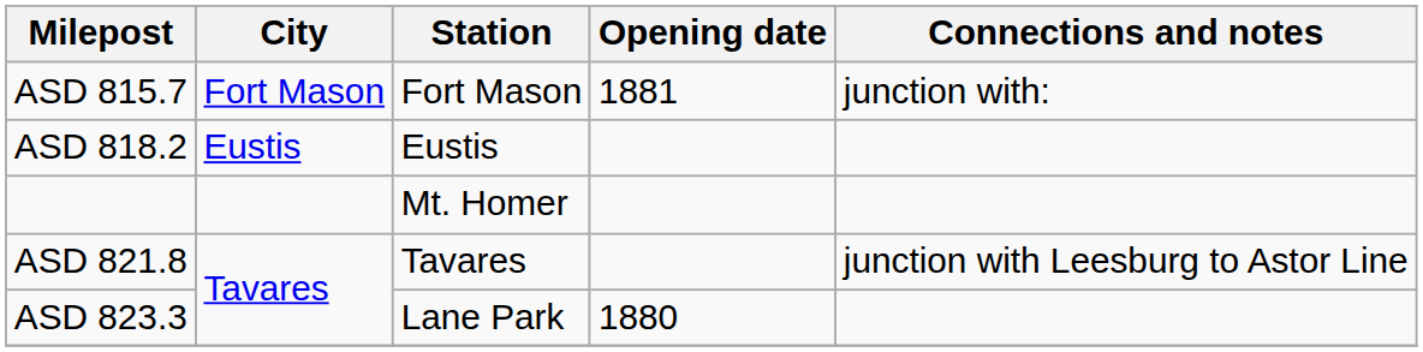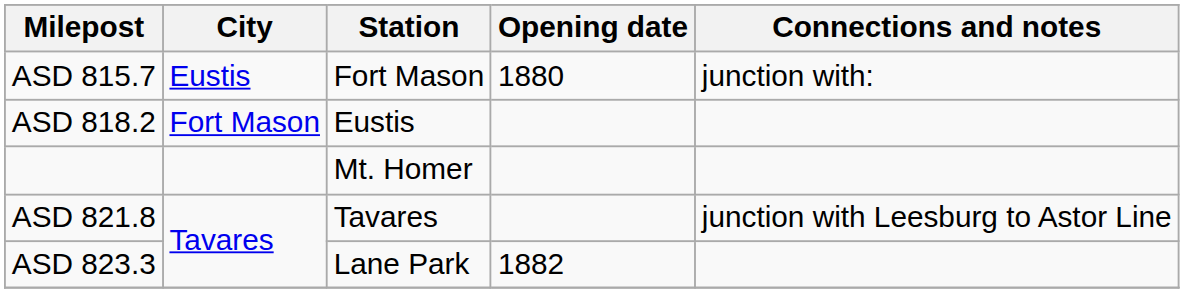ASD 815.7 | City: Fort Mason -> Eustis
ASD 815.7 | Opening date: 1881 -> 1880
ASD 818.2 | City: Eustis -> Fort Mason
ASD 823.3 | Opening date: 1880 -> 1882
